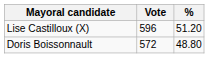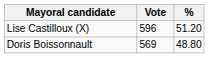Doris Boissonnault | Vote: 572 -> 569
